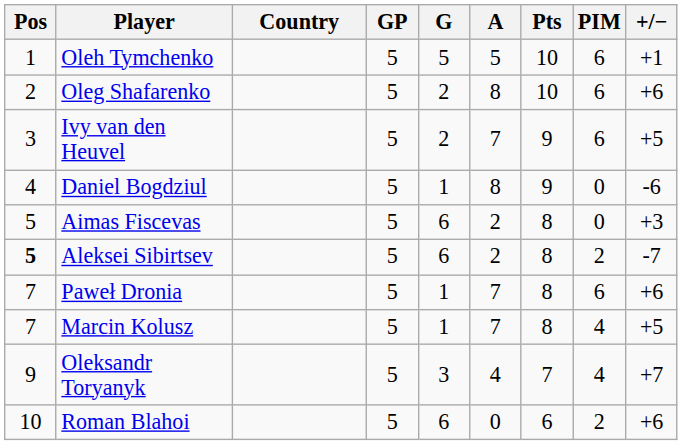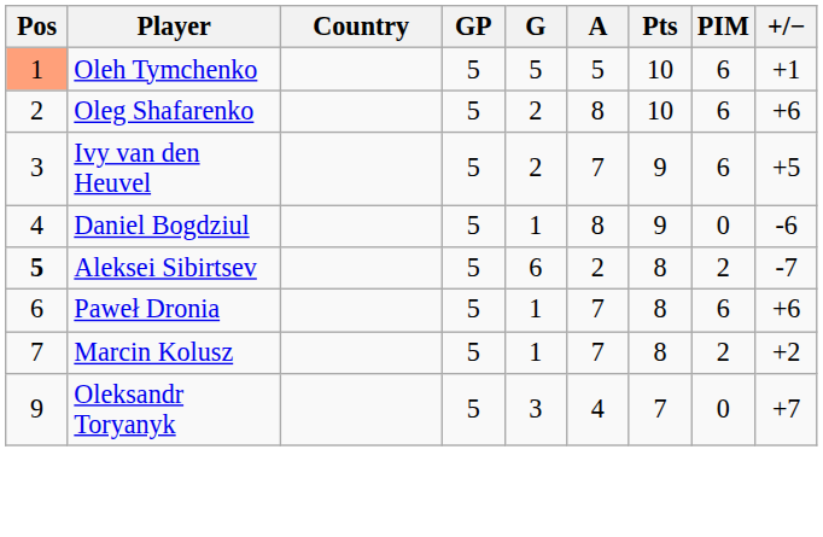Oleh Tymchenko | Pos: no background -> lightsalmon background
- row: 5 | Aimas Fiscevas | 5 | 6 | 2 | 8 | 0 | +3
Paweł Dronia | Pos: 7 -> 6
Marcin Kolusz | PIM: 4 -> 2
Marcin Kolusz | +/−: +5 -> +2
Oleksandr Toryanyk | PIM: 4 -> 0
- row: 10 | Roman Blahoi | 5 | 6 | 0 | 6 | 2 | +6
